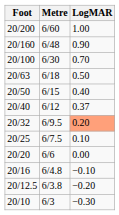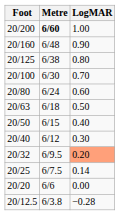20/200 | Metre: normal -> bold
+ row: 20/125 | 6/38 | 0.80
+ row: 20/80 | 6/24 | 0.60
20/40 | LogMAR: 0.37 -> 0.30
20/25 | LogMAR: 0.10 -> 0.14
- row: 20/16 | 6/4.8 | −0.10
20/12.5 | LogMAR: −0.20 -> −0.28
- row: 20/10 | 6/3 | −0.30
